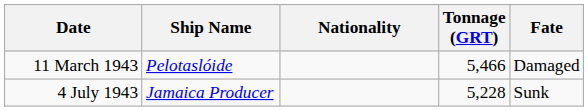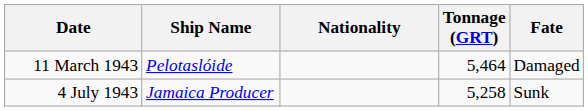11 March 1943 | Tonnage (GRT): 5,466 -> 5,464
4 July 1943 | Tonnage (GRT): 5,228 -> 5,258
